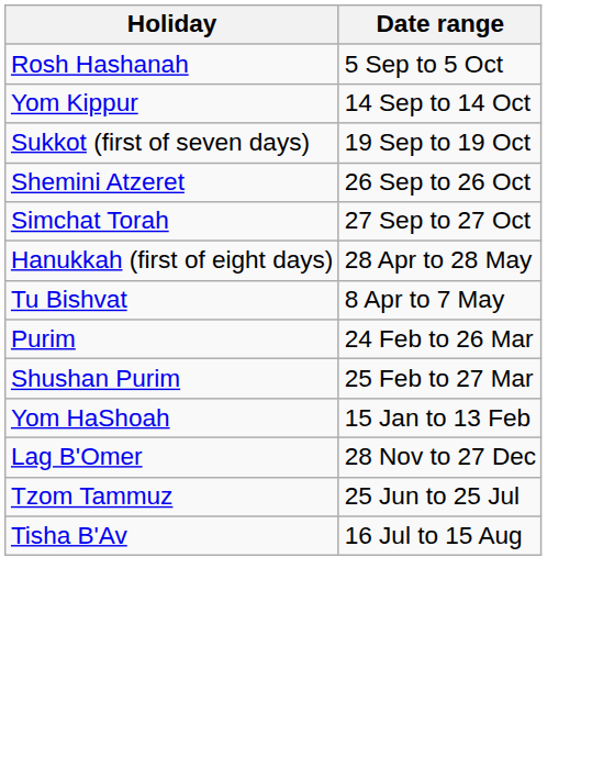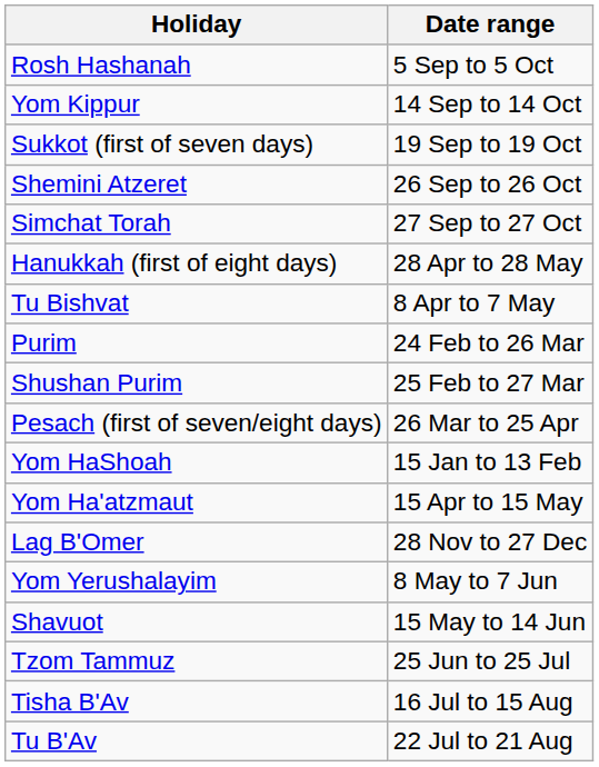+ row: Pesach (first of seven/eight days) | 26 Mar to 25 Apr
+ row: Yom Ha'atzmaut | 15 Apr to 15 May
+ row: Yom Yerushalayim | 8 May to 7 Jun
+ row: Shavuot | 15 May to 14 Jun
+ row: Tu B'Av | 22 Jul to 21 Aug
